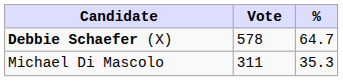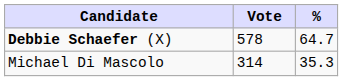Michael Di Mascolo | Vote: 311 -> 314
